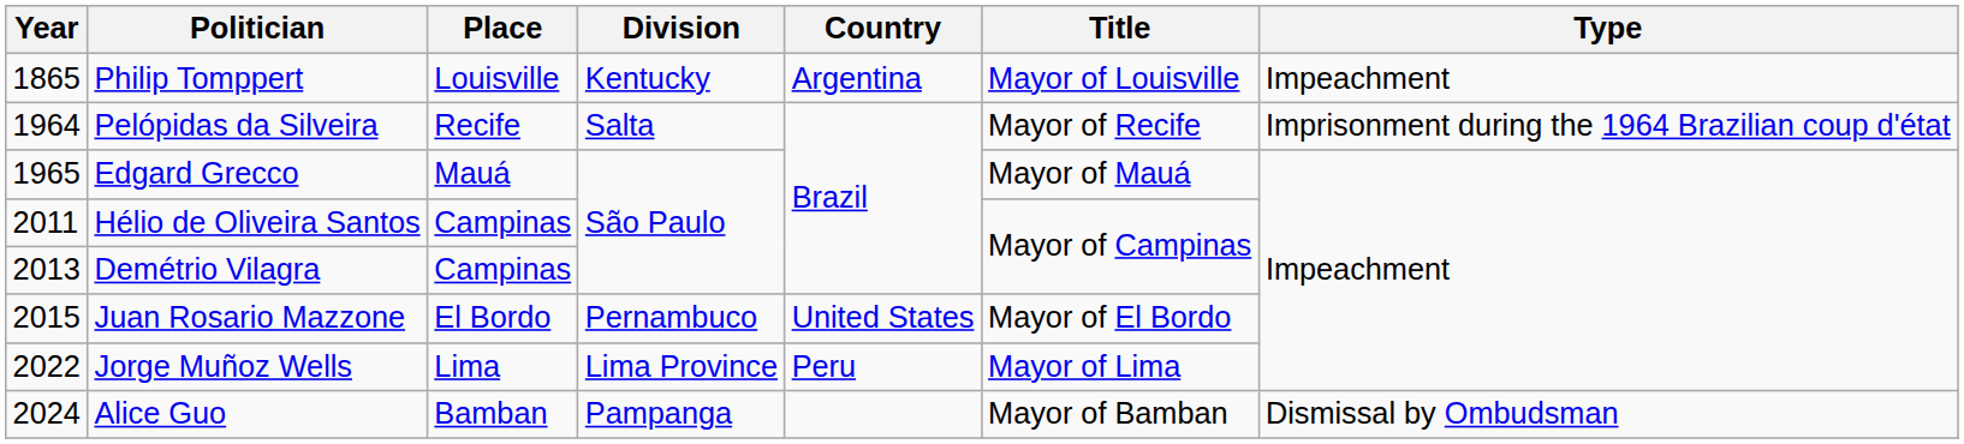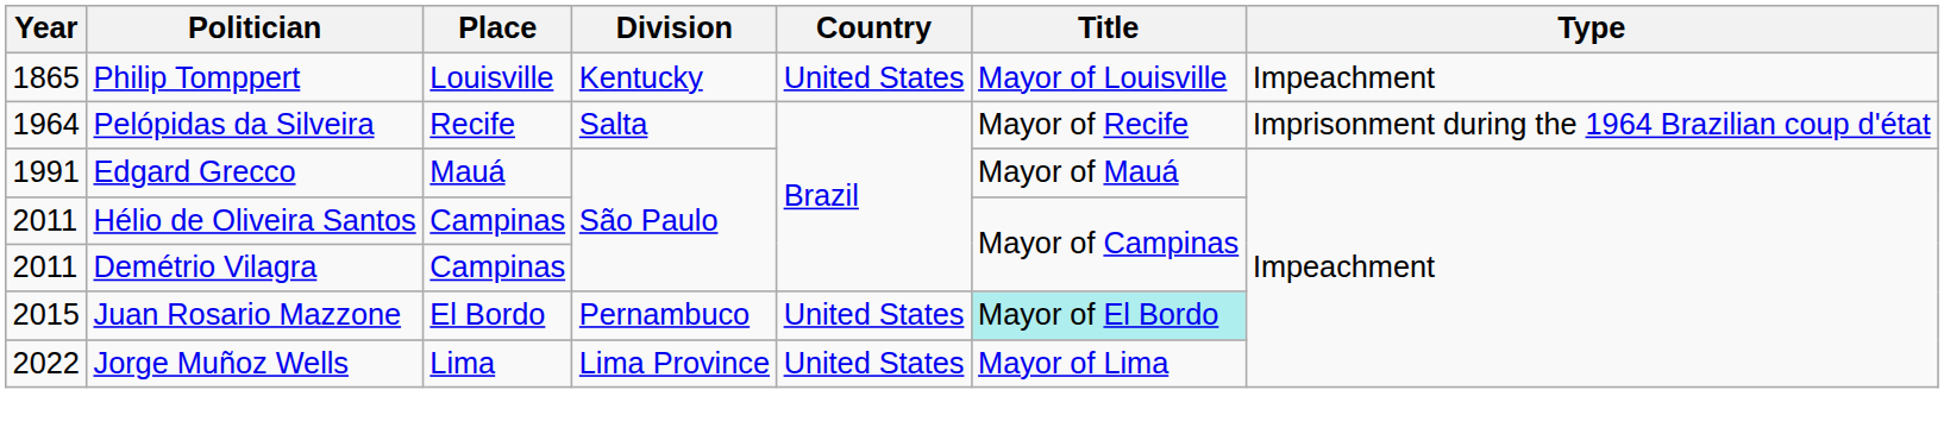Philip Tomppert | Country: Argentina -> United States
Edgard Grecco | Year: 1965 -> 1991
Demétrio Vilagra | Year: 2013 -> 2011
Juan Rosario Mazzone | Title: no background -> paleturquoise background
Jorge Muñoz Wells | Country: Peru -> United States
- row: 2024 | Alice Guo | Bamban | Pampanga | Mayor of Bamban | Dismissal by Ombudsman
